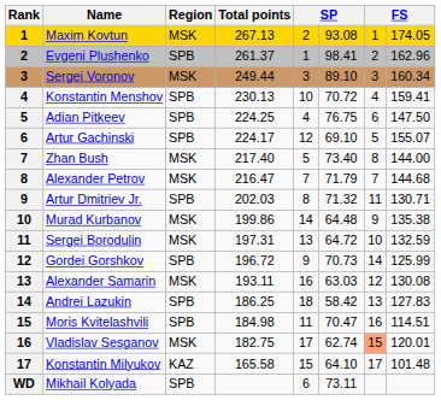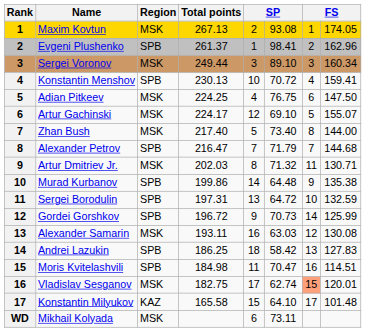Adian Pitkeev | Region: SPB -> MSK
Artur Gachinski | Region: SPB -> MSK
Alexander Petrov | Region: MSK -> SPB
Artur Dmitriev Jr. | Region: SPB -> MSK
Murad Kurbanov | Region: MSK -> SPB
Sergei Borodulin | Region: MSK -> SPB
Mikhail Kolyada | Region: SPB -> MSK
